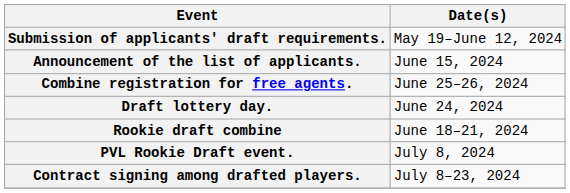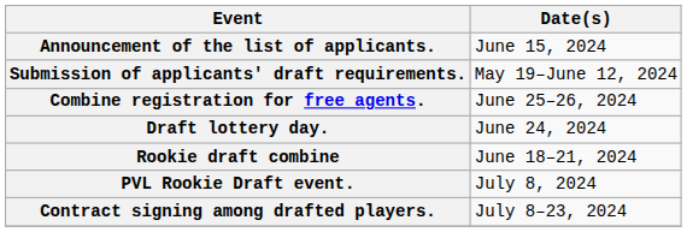rows swapped: Submission of applicants' draft requirements. <-> Announcement of the list of applicants.
